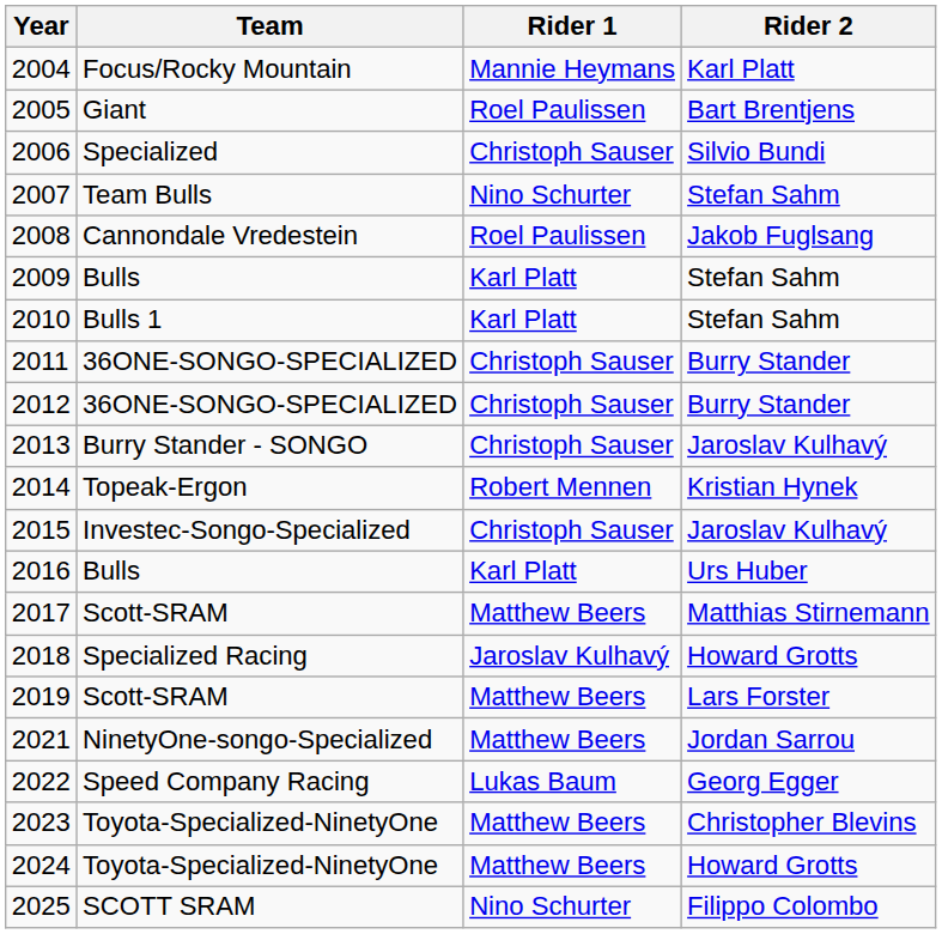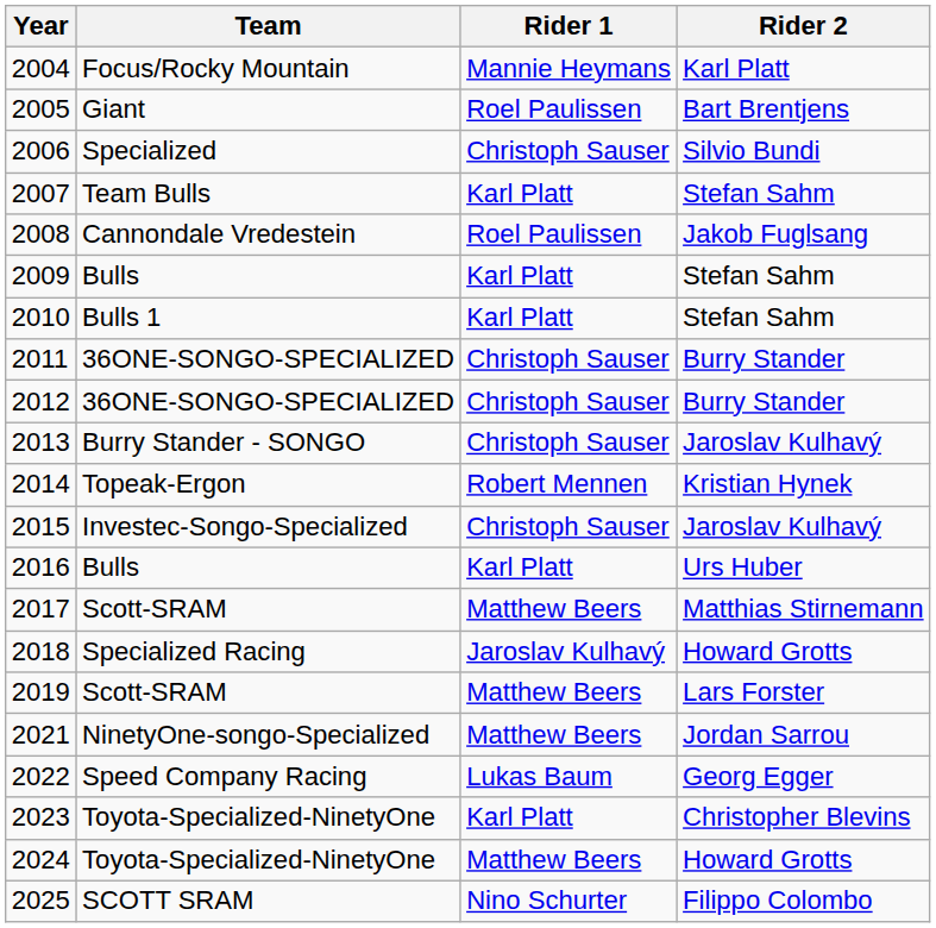2007 | Rider 1: Nino Schurter -> Karl Platt
2023 | Rider 1: Matthew Beers -> Karl Platt
